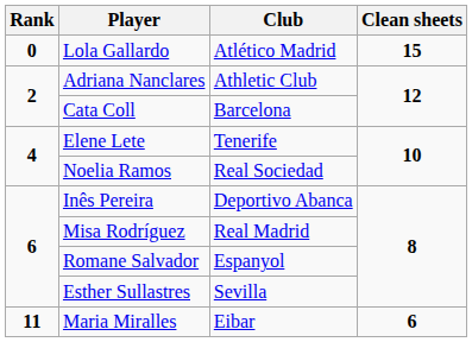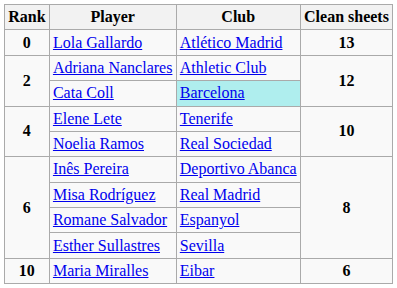Lola Gallardo | Clean sheets: 15 -> 13
Cata Coll | Club: no background -> paleturquoise background
Maria Miralles | Rank: 11 -> 10
